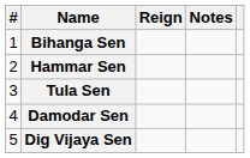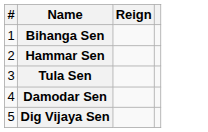- column: Notes
